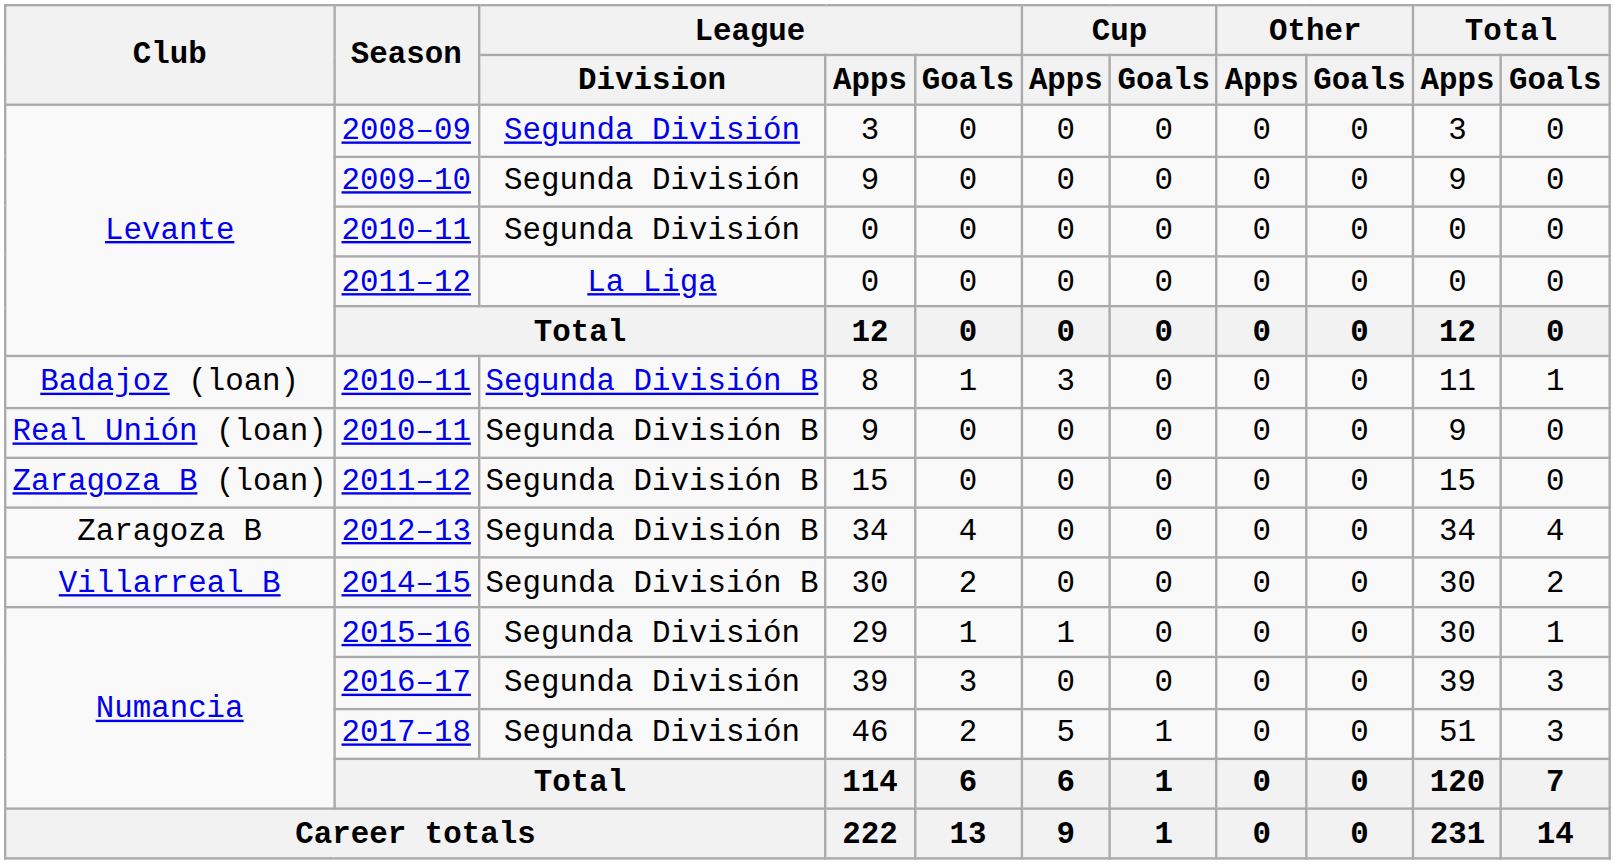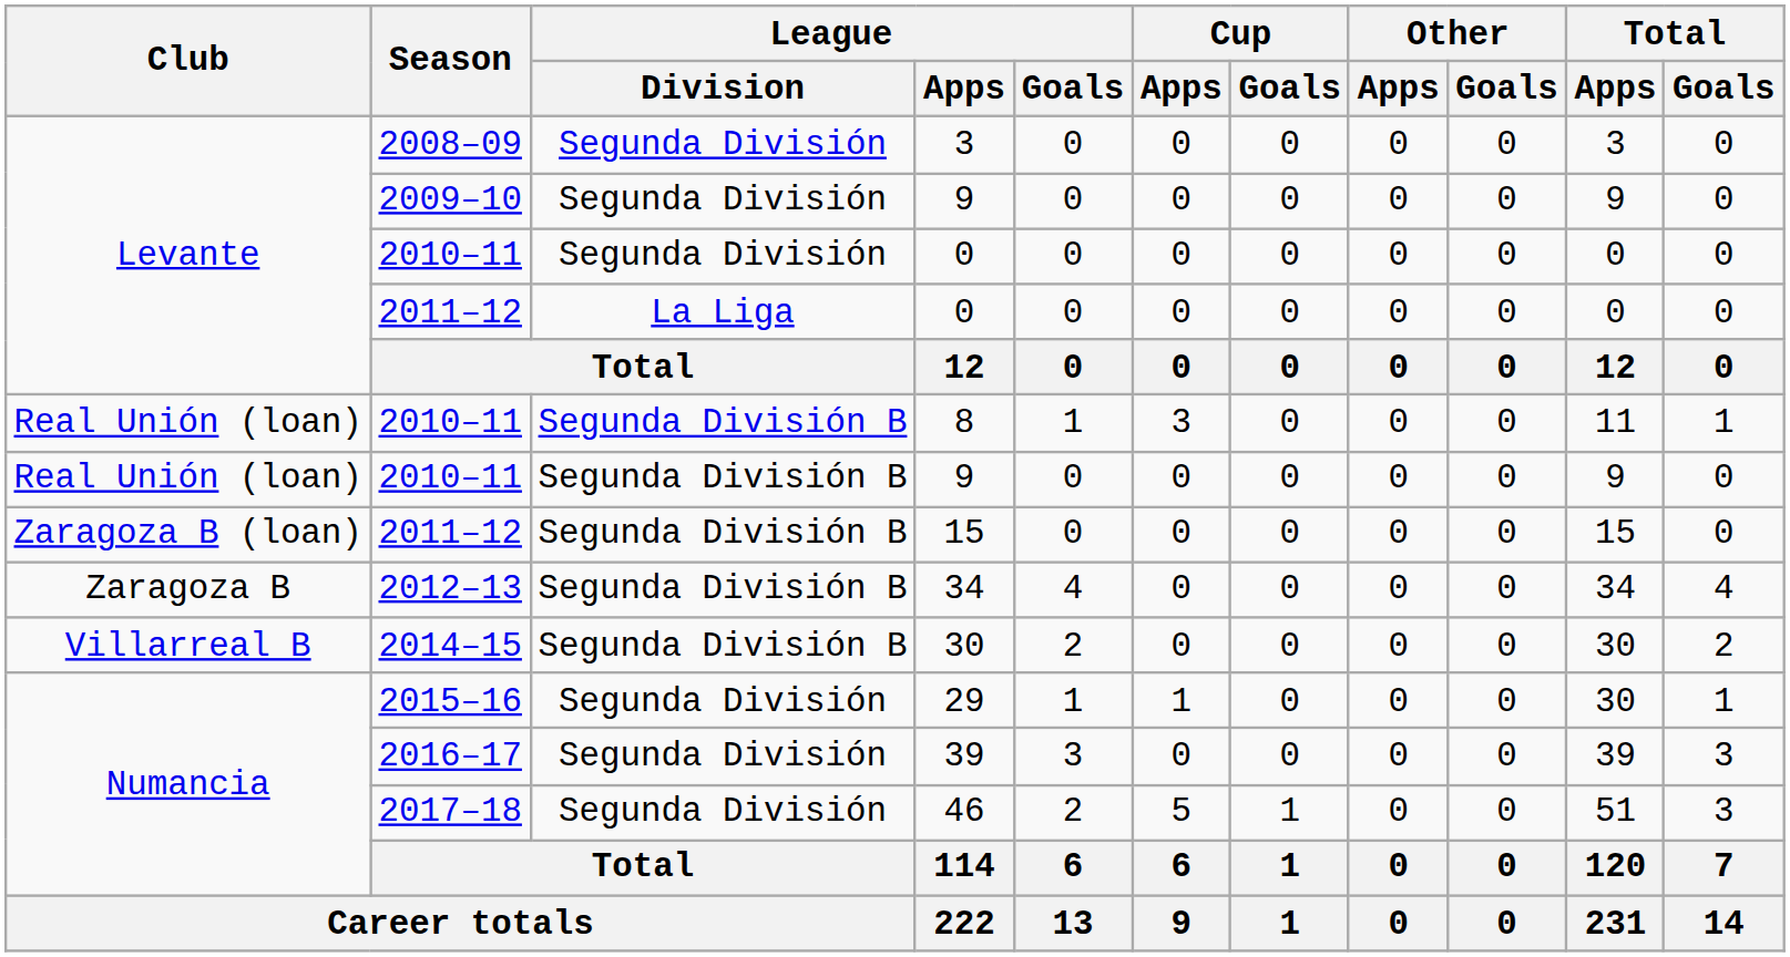8 | Club: Badajoz (loan) -> Real Unión (loan)
